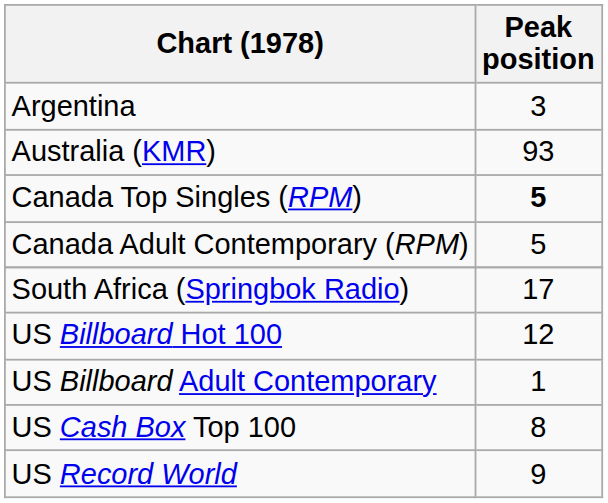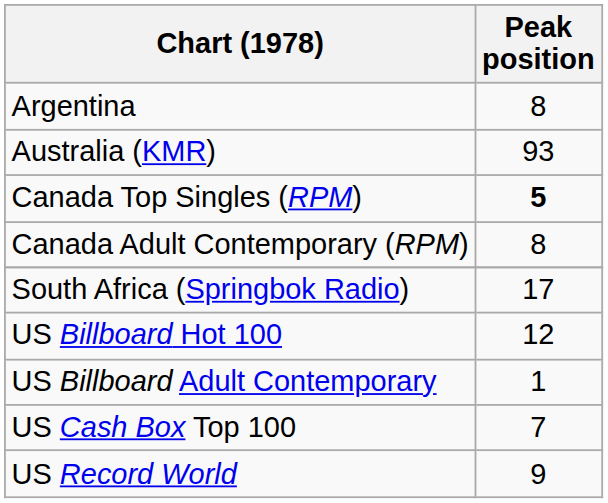Argentina | Peak position: 3 -> 8
Canada Adult Contemporary (RPM) | Peak position: 5 -> 8
US Cash Box Top 100 | Peak position: 8 -> 7
